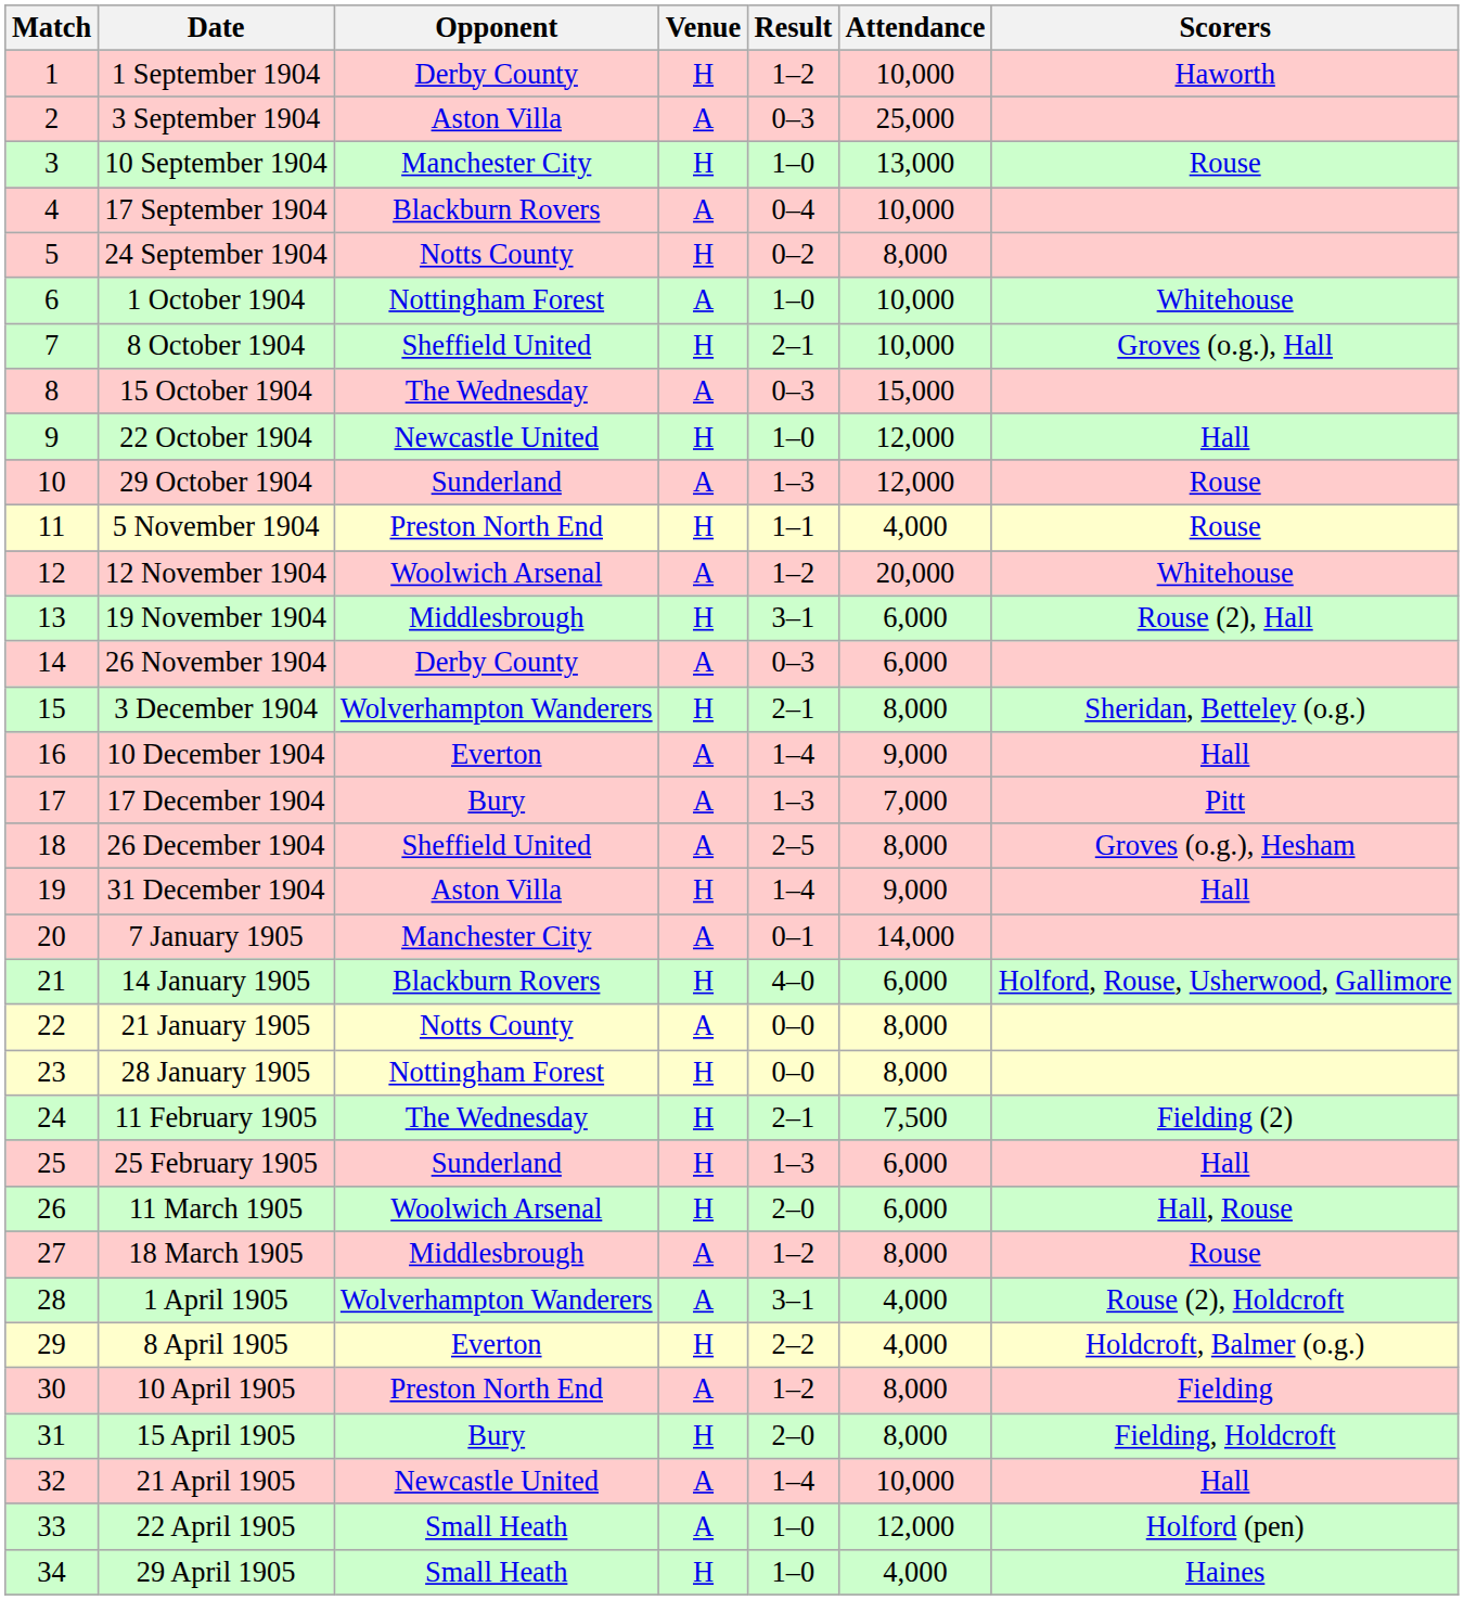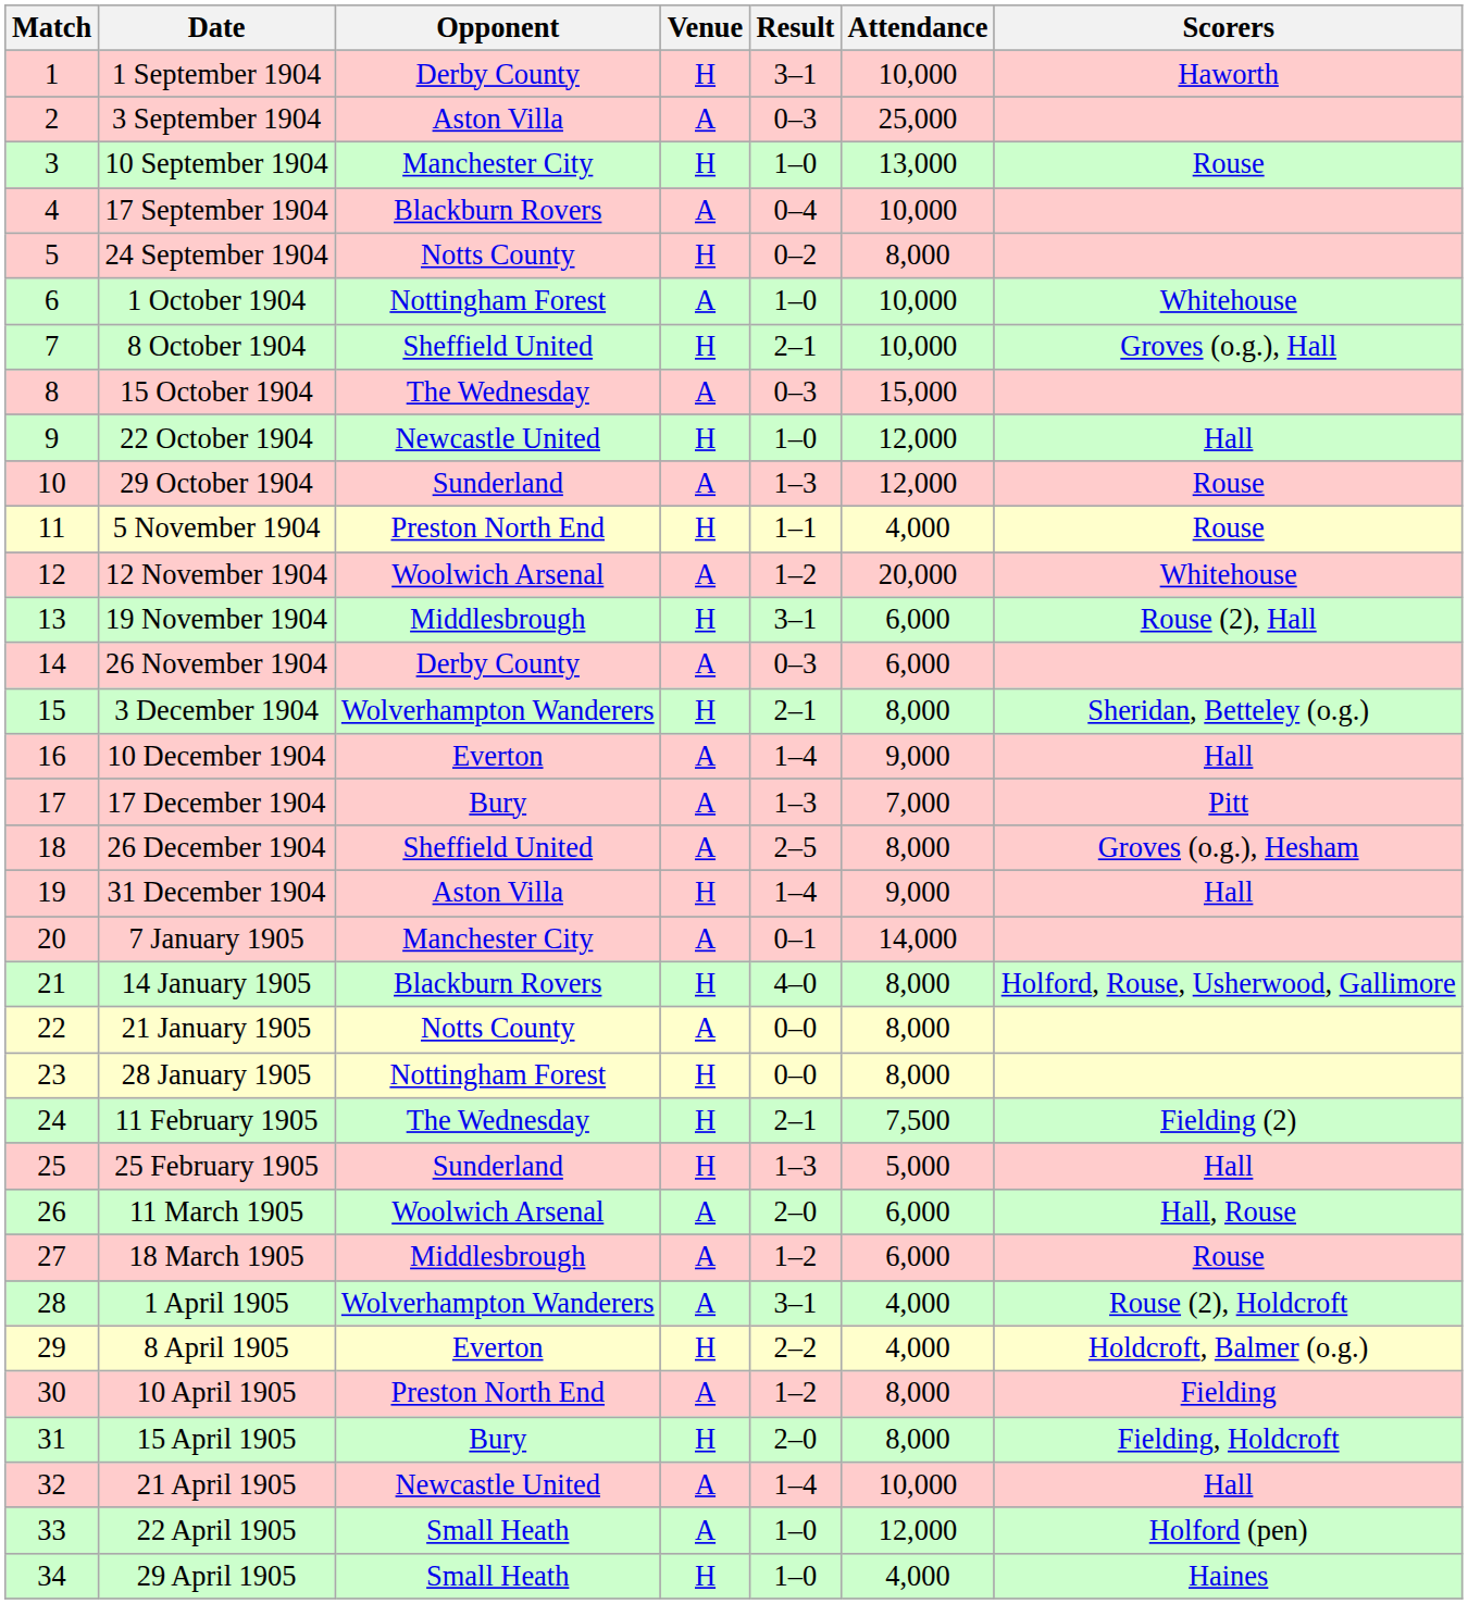1 September 1904 | Result: 1–2 -> 3–1
14 January 1905 | Attendance: 6,000 -> 8,000
25 February 1905 | Attendance: 6,000 -> 5,000
11 March 1905 | Venue: H -> A
18 March 1905 | Attendance: 8,000 -> 6,000
